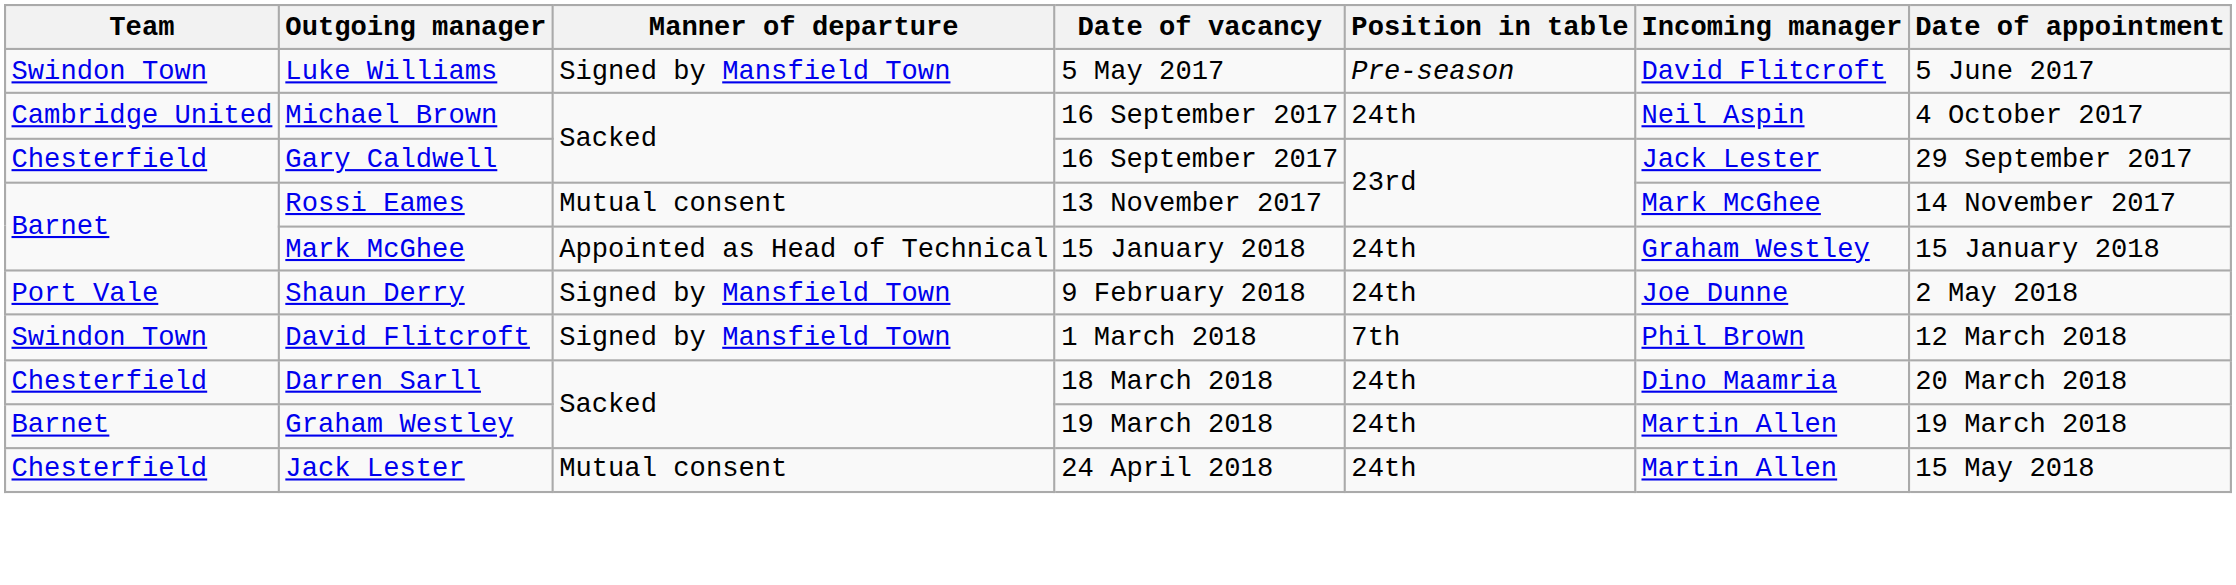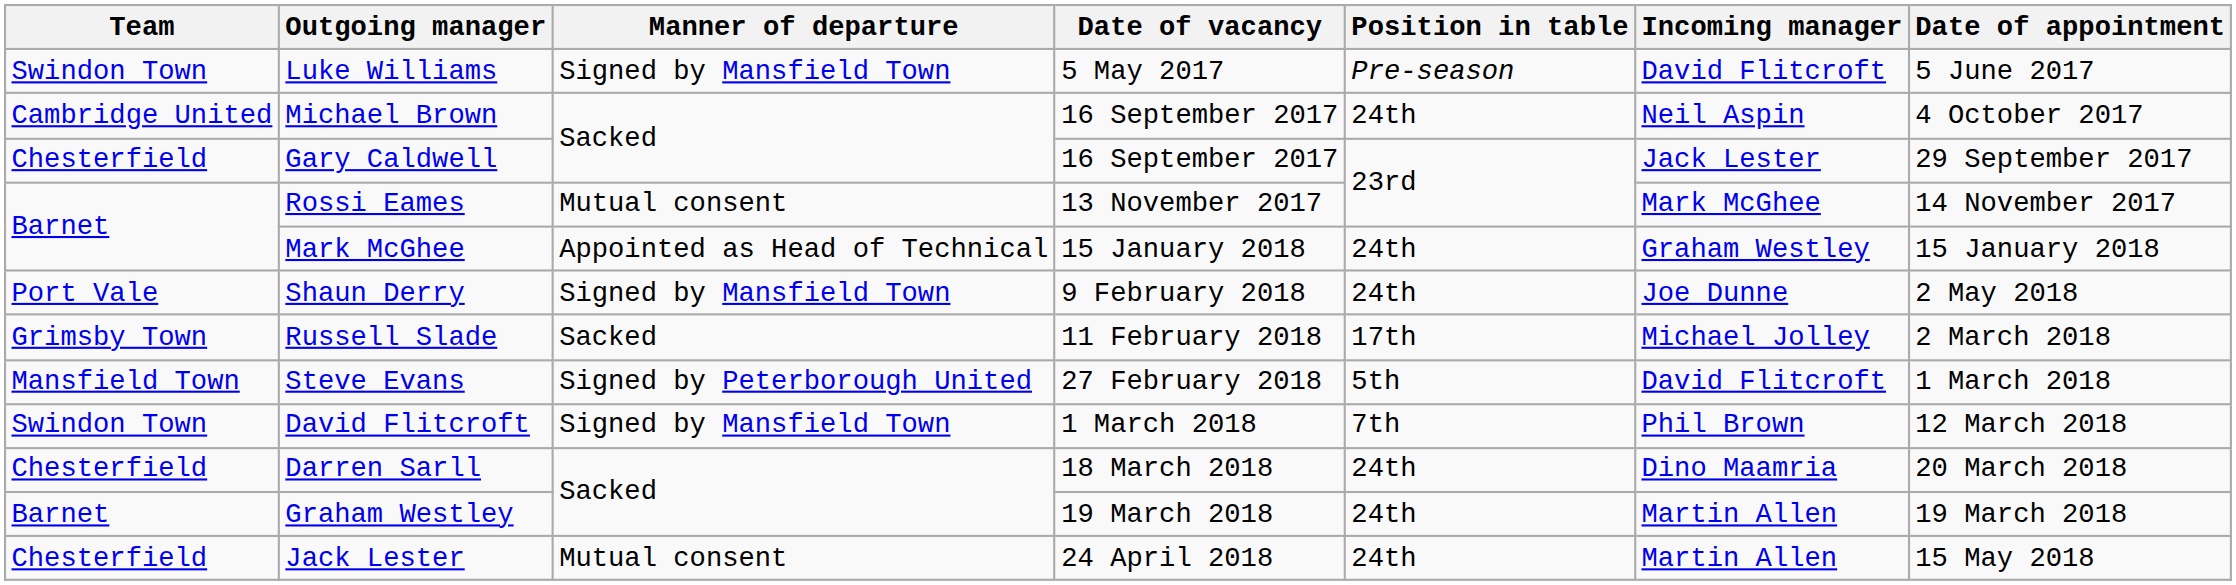+ row: Grimsby Town | Russell Slade | Sacked | 11 February 2018 | 17th | Michael Jolley | 2 March 2018
+ row: Mansfield Town | Steve Evans | Signed by Peterborough United | 27 February 2018 | 5th | David Flitcroft | 1 March 2018
